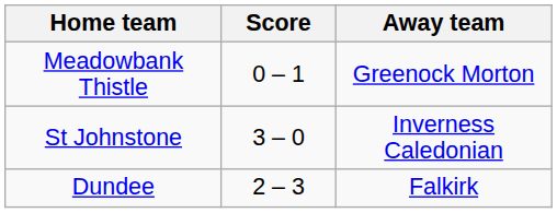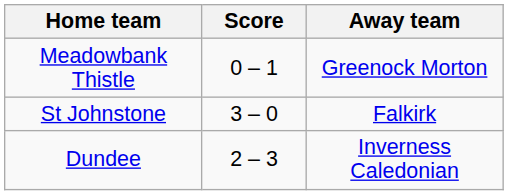St Johnstone | Away team: Inverness Caledonian -> Falkirk
Dundee | Away team: Falkirk -> Inverness Caledonian
